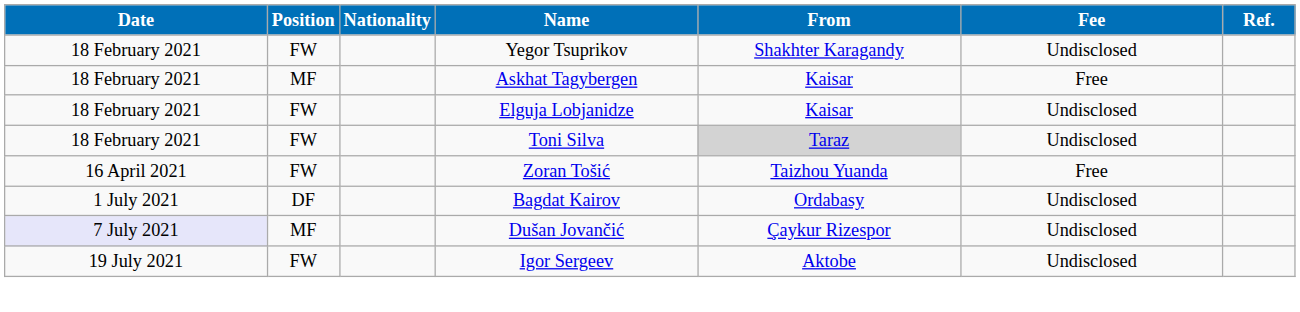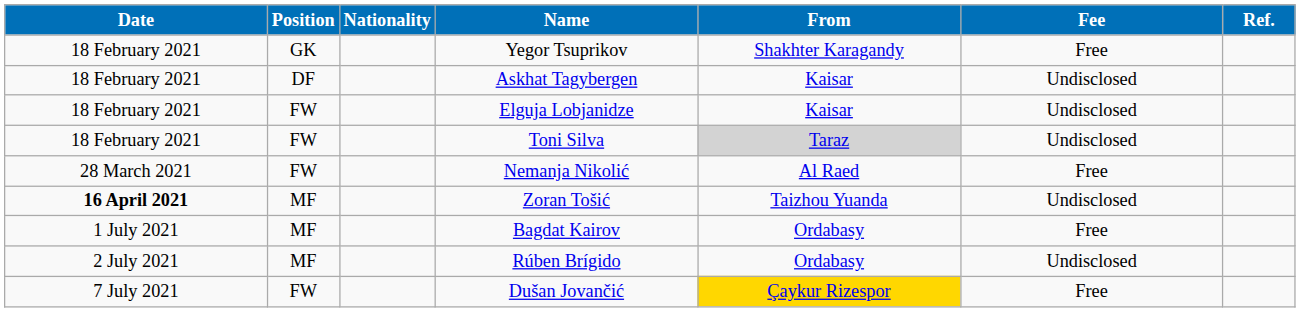Yegor Tsuprikov | Position: FW -> GK
Yegor Tsuprikov | Fee: Undisclosed -> Free
Askhat Tagybergen | Position: MF -> DF
Askhat Tagybergen | Fee: Free -> Undisclosed
+ row: 28 March 2021 | FW | Nemanja Nikolić | Al Raed | Free
Zoran Tošić | Date: normal -> bold
Zoran Tošić | Position: FW -> MF
Zoran Tošić | Fee: Free -> Undisclosed
Bagdat Kairov | Position: DF -> MF
Bagdat Kairov | Fee: Undisclosed -> Free
+ row: 2 July 2021 | MF | Rúben Brígido | Ordabasy | Undisclosed
Dušan Jovančić | Date: lavender background -> no background
Dušan Jovančić | Position: MF -> FW
Dušan Jovančić | From: no background -> gold background
Dušan Jovančić | Fee: Undisclosed -> Free
- row: 19 July 2021 | FW | Igor Sergeev | Aktobe | Undisclosed
